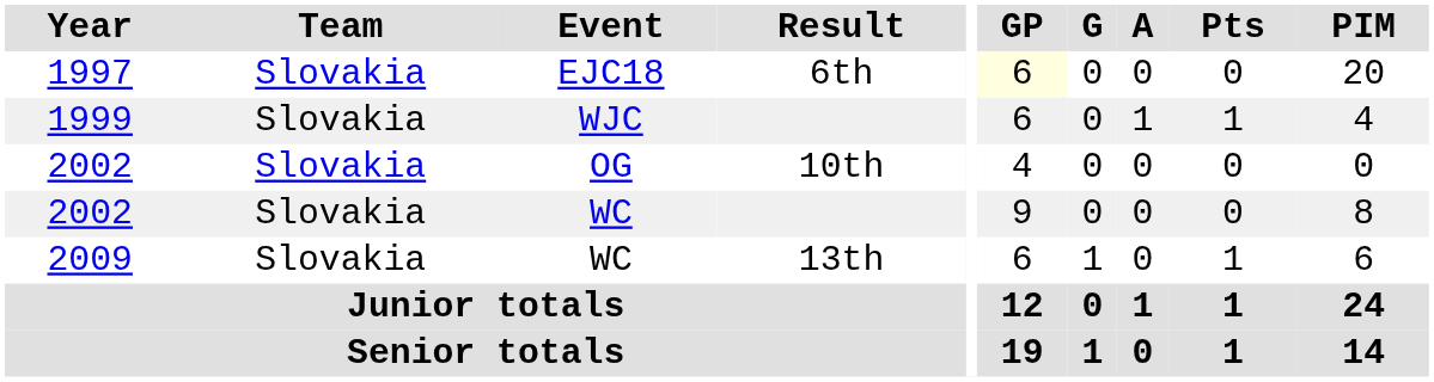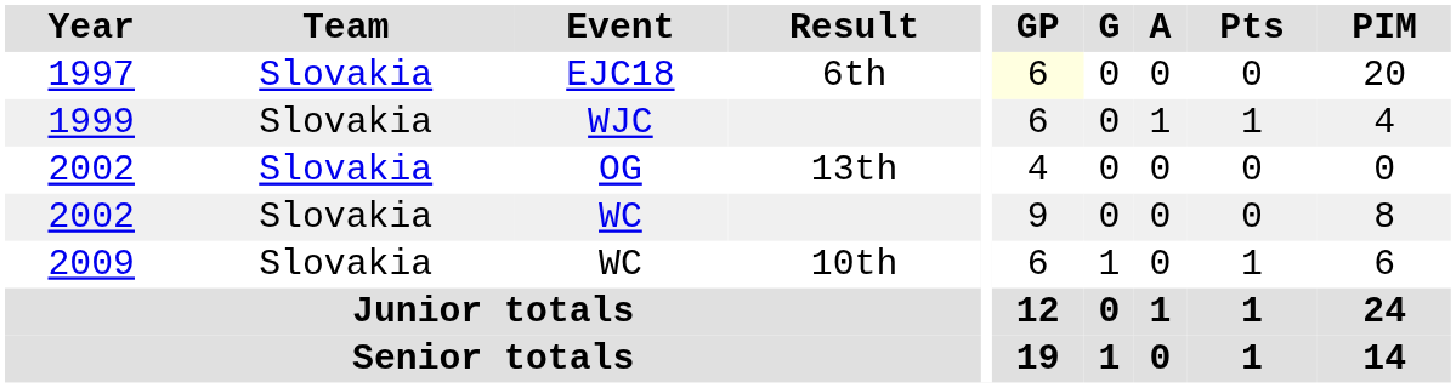2002 / OG | Result: 10th -> 13th
2009 | Result: 13th -> 10th
